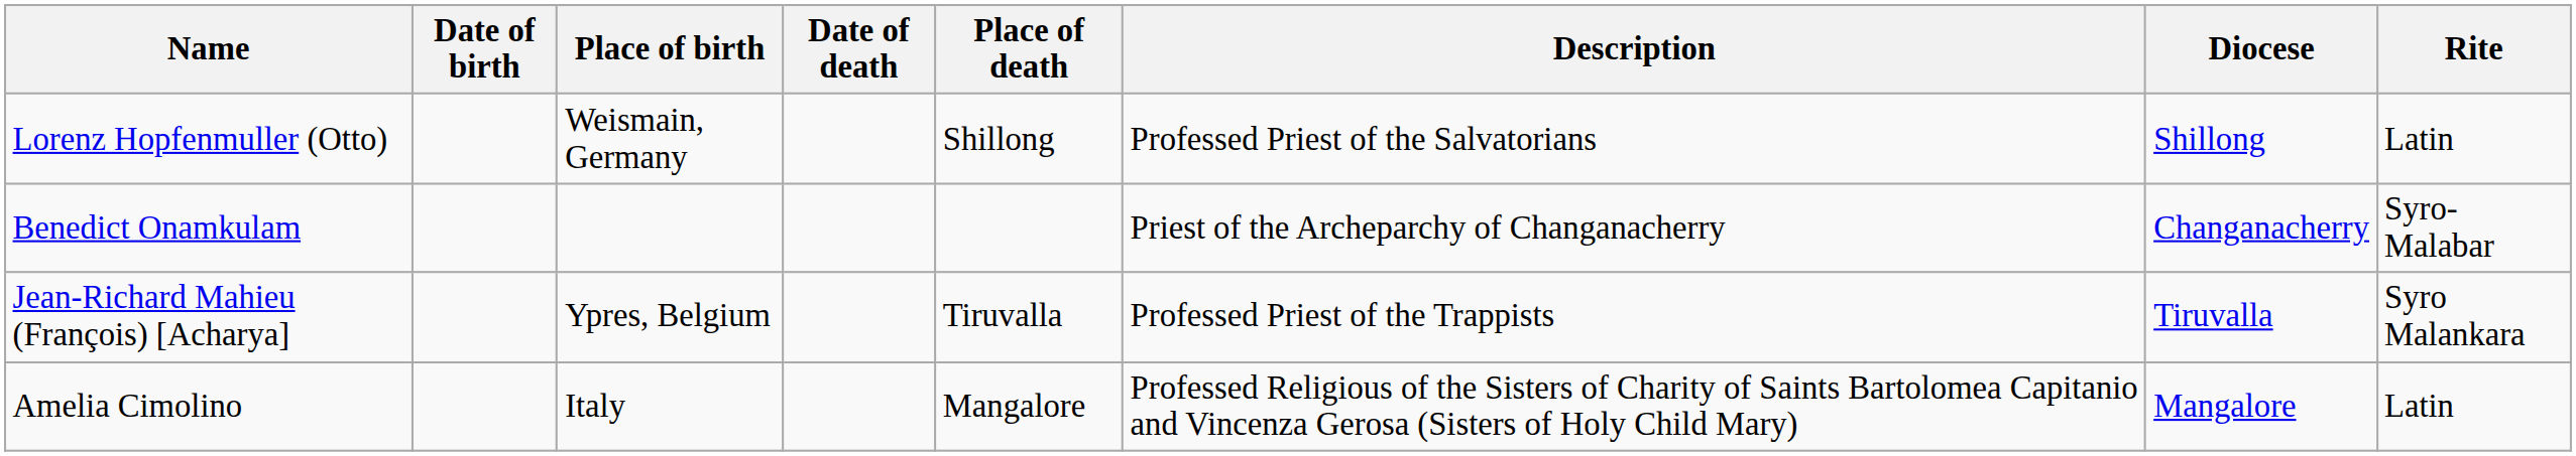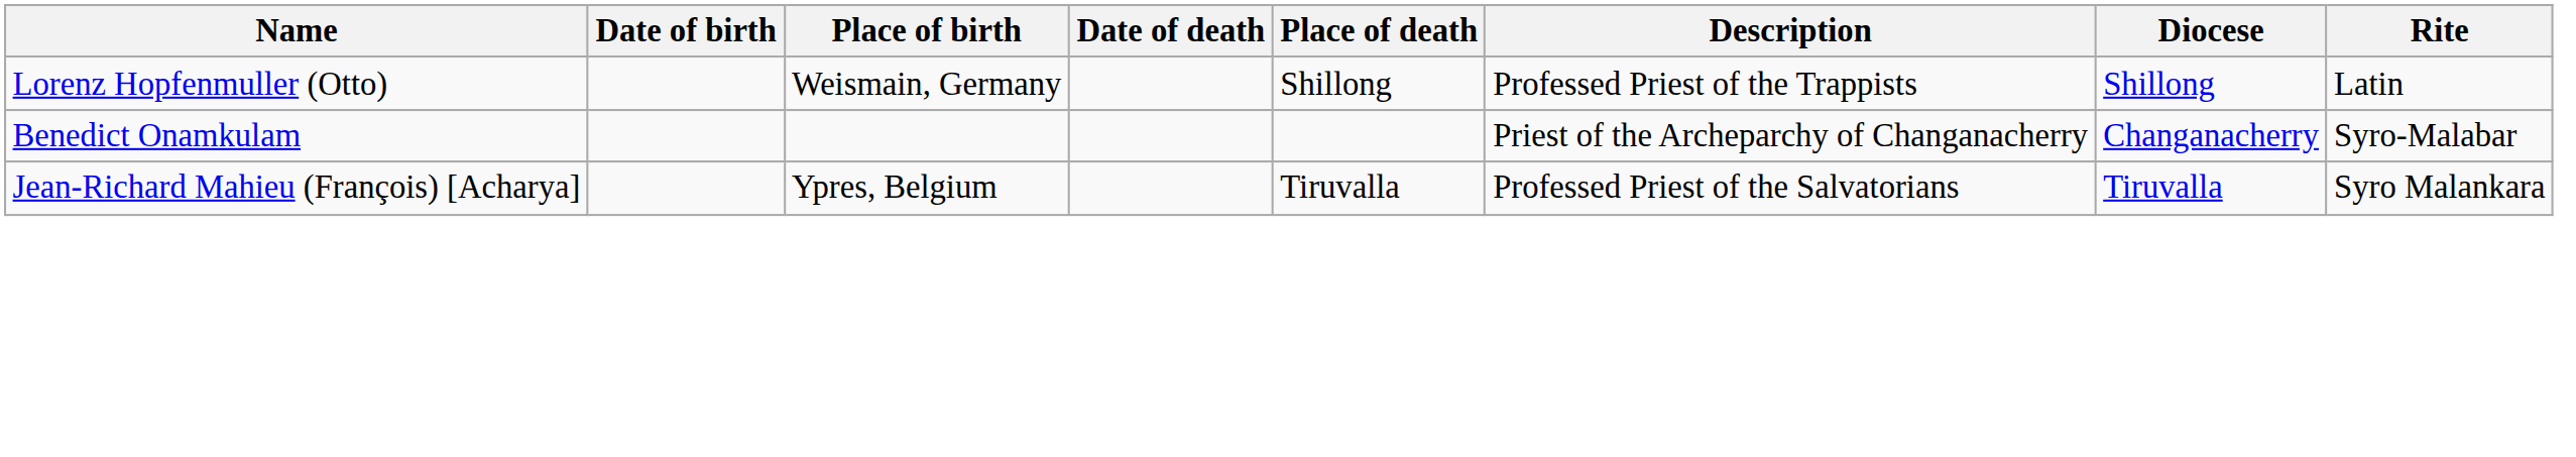Lorenz Hopfenmuller (Otto) | Description: Professed Priest of the Salvatorians -> Professed Priest of the Trappists
Jean-Richard Mahieu (François) [Acharya] | Description: Professed Priest of the Trappists -> Professed Priest of the Salvatorians
- row: Amelia Cimolino | Italy | Mangalore | Professed Religious of the Sisters of Charity of Saints Bartolomea Capitanio and Vincenza Gerosa (Sisters of Holy Child Mary) | Mangalore | Latin
